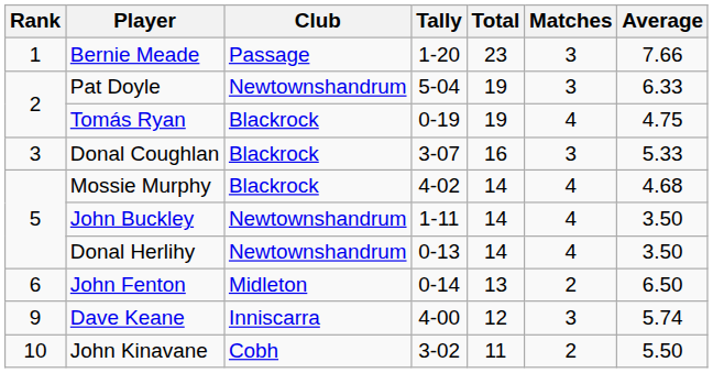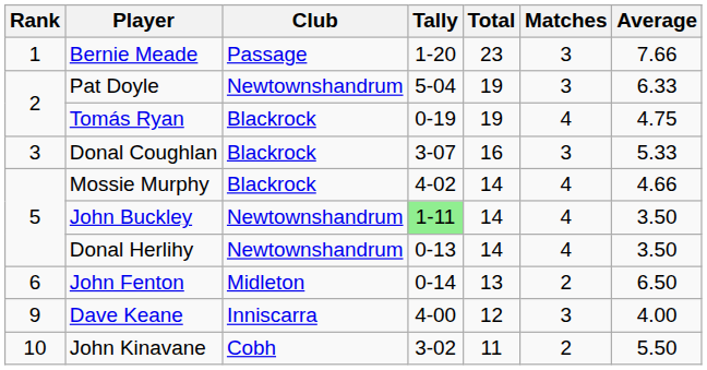Mossie Murphy | Average: 4.68 -> 4.66
John Buckley | Tally: no background -> lightgreen background
Dave Keane | Average: 5.74 -> 4.00
